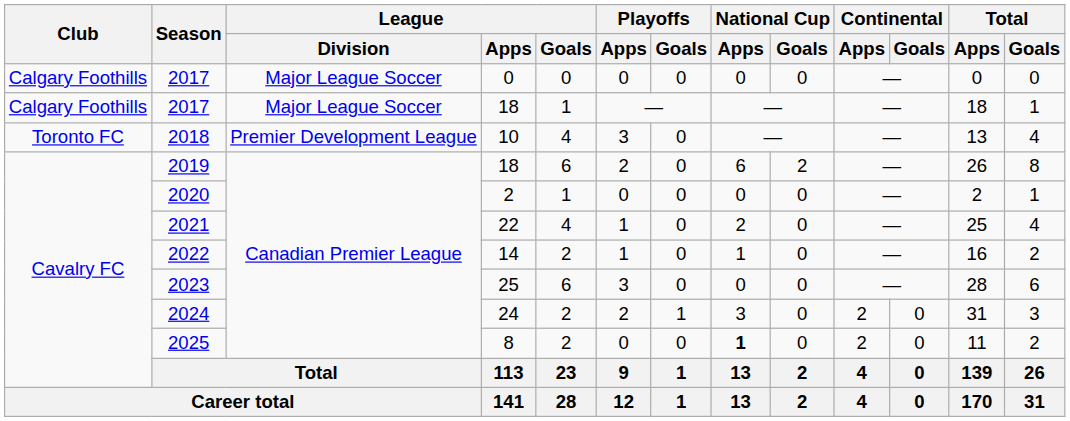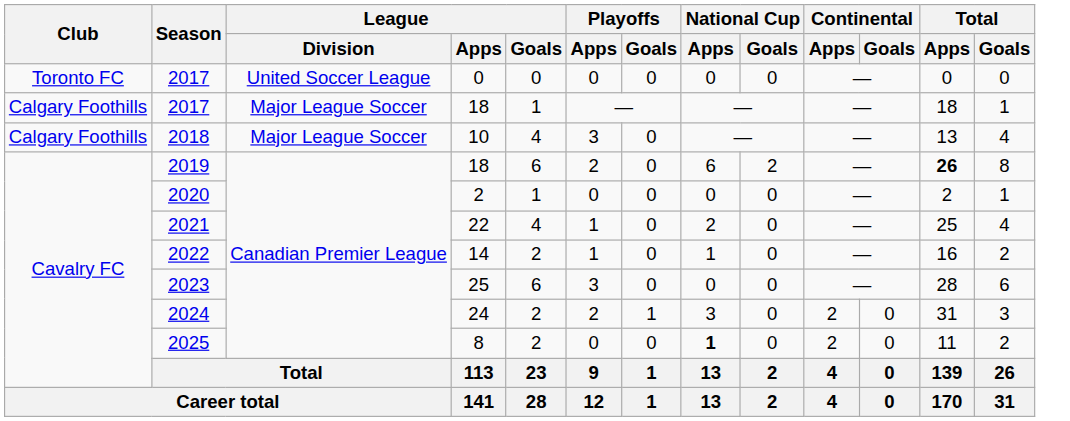2017 / 0 | Club: Calgary Foothills -> Toronto FC
2017 / 0 | League / Division: Major League Soccer -> United Soccer League
2018 | Club: Toronto FC -> Calgary Foothills
2018 | League / Division: Premier Development League -> Major League Soccer
2019 | Total / Apps: normal -> bold
